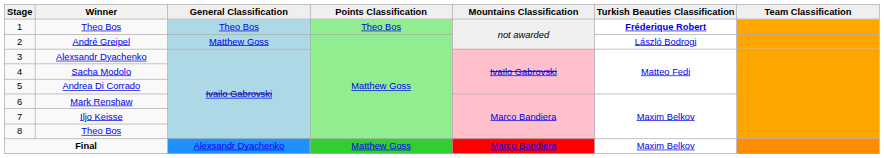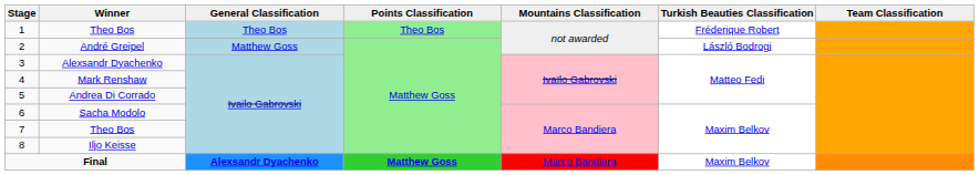1 | Turkish Beauties Classification: bold -> normal
4 | Winner: Sacha Modolo -> Mark Renshaw
6 | Winner: Mark Renshaw -> Sacha Modolo
7 | Winner: Iljo Keisse -> Theo Bos
8 | Winner: Theo Bos -> Iljo Keisse
Final | General Classification: normal -> bold
Final | Points Classification: normal -> bold
